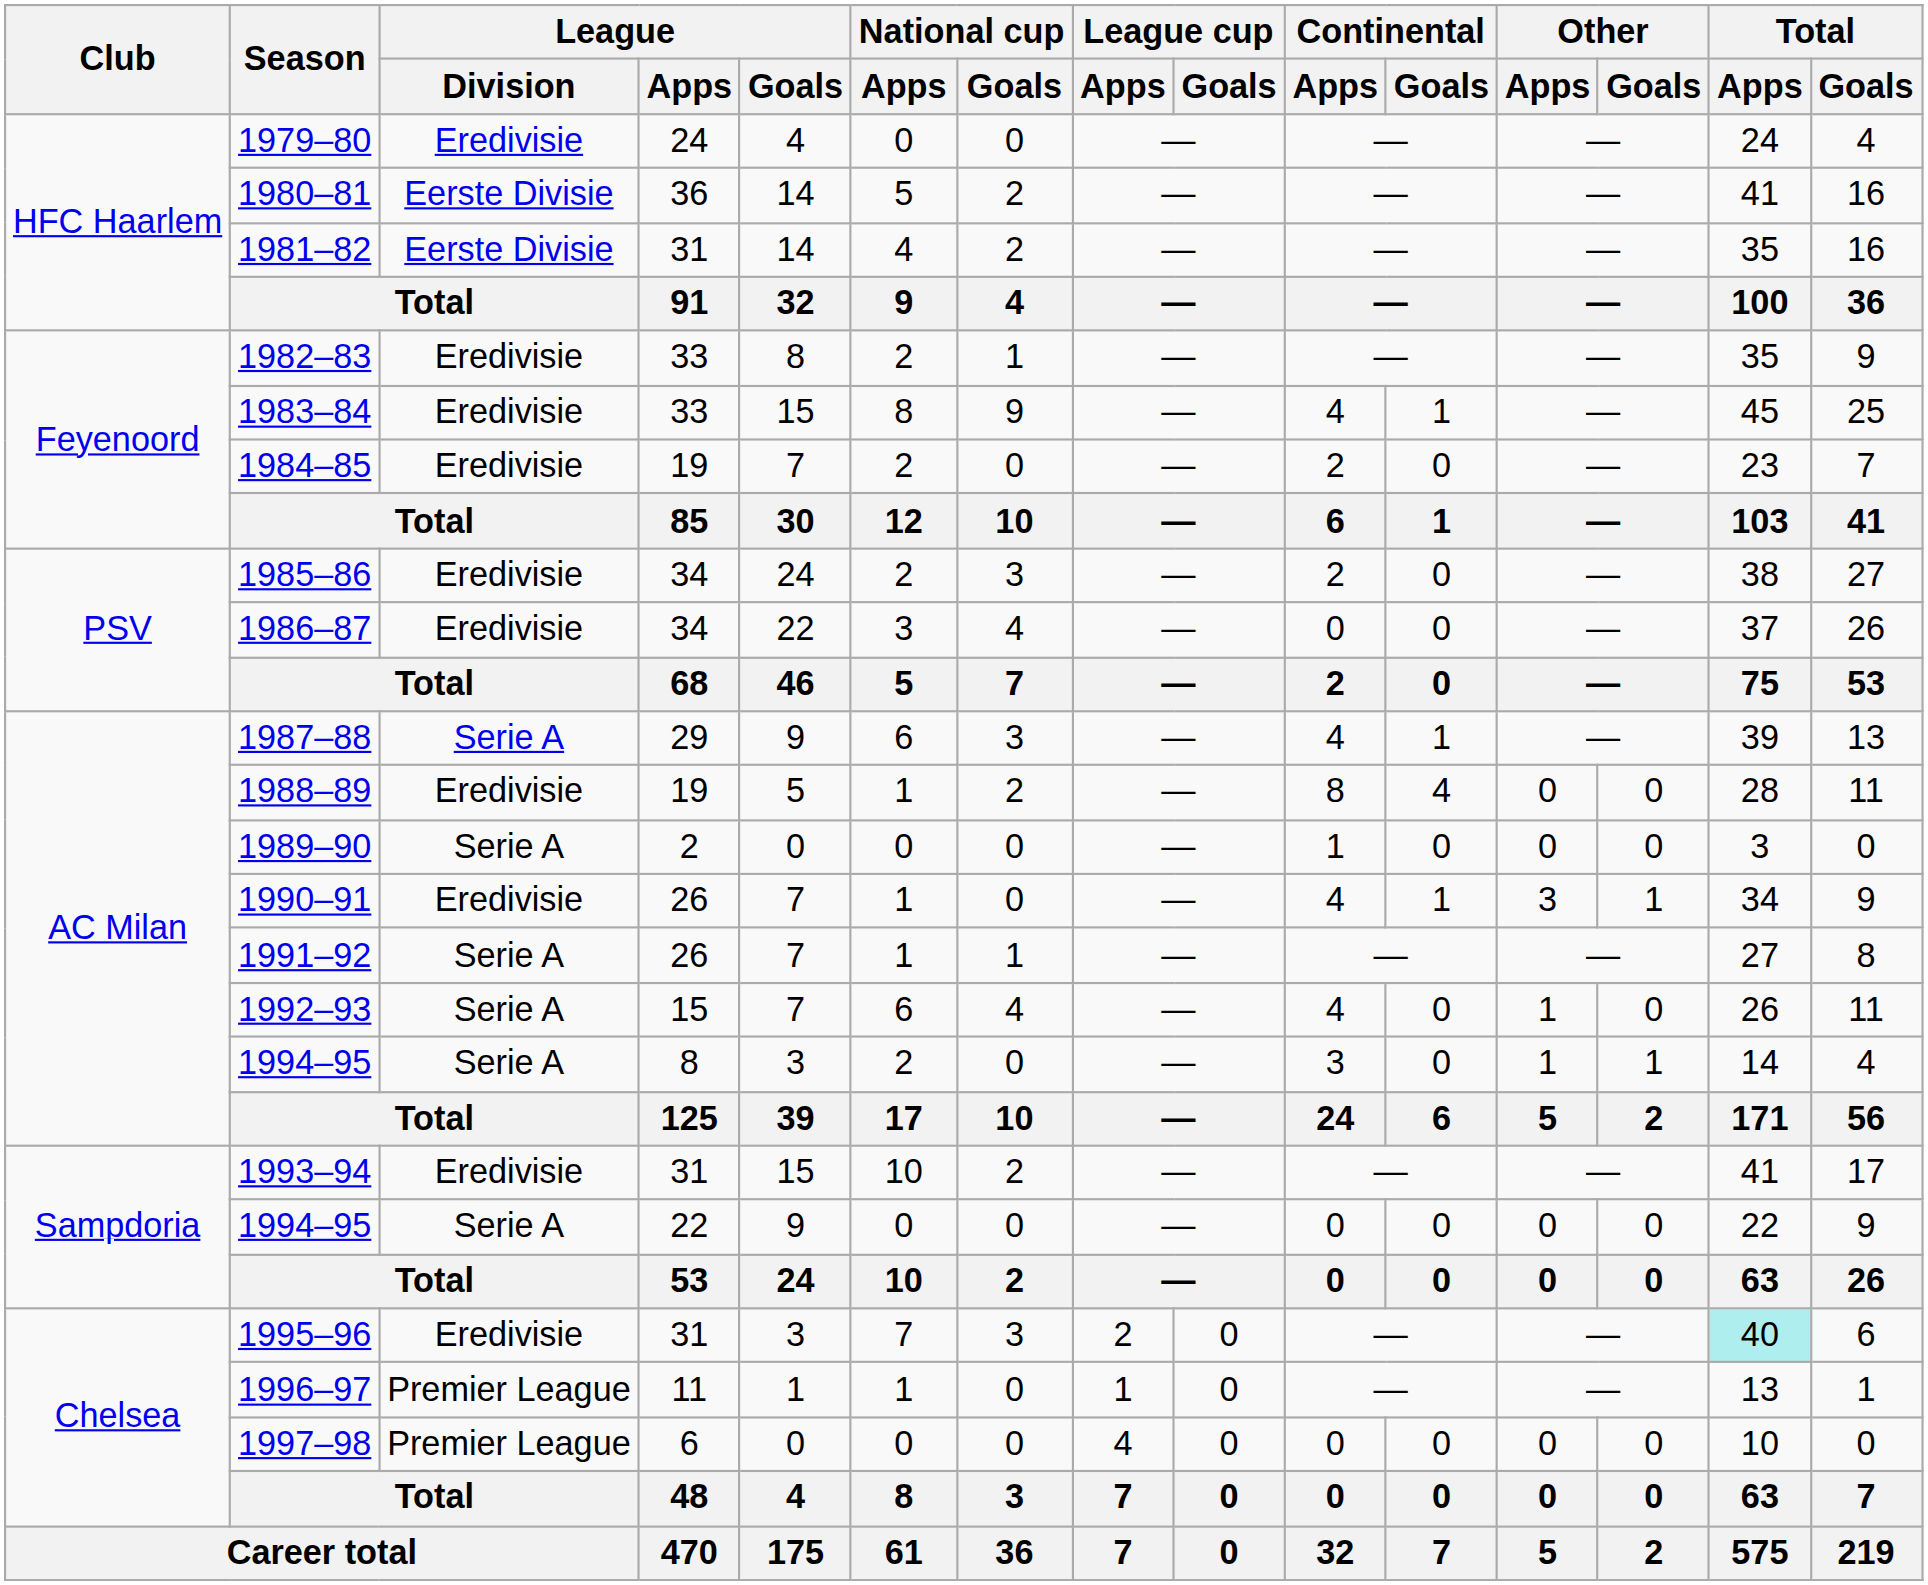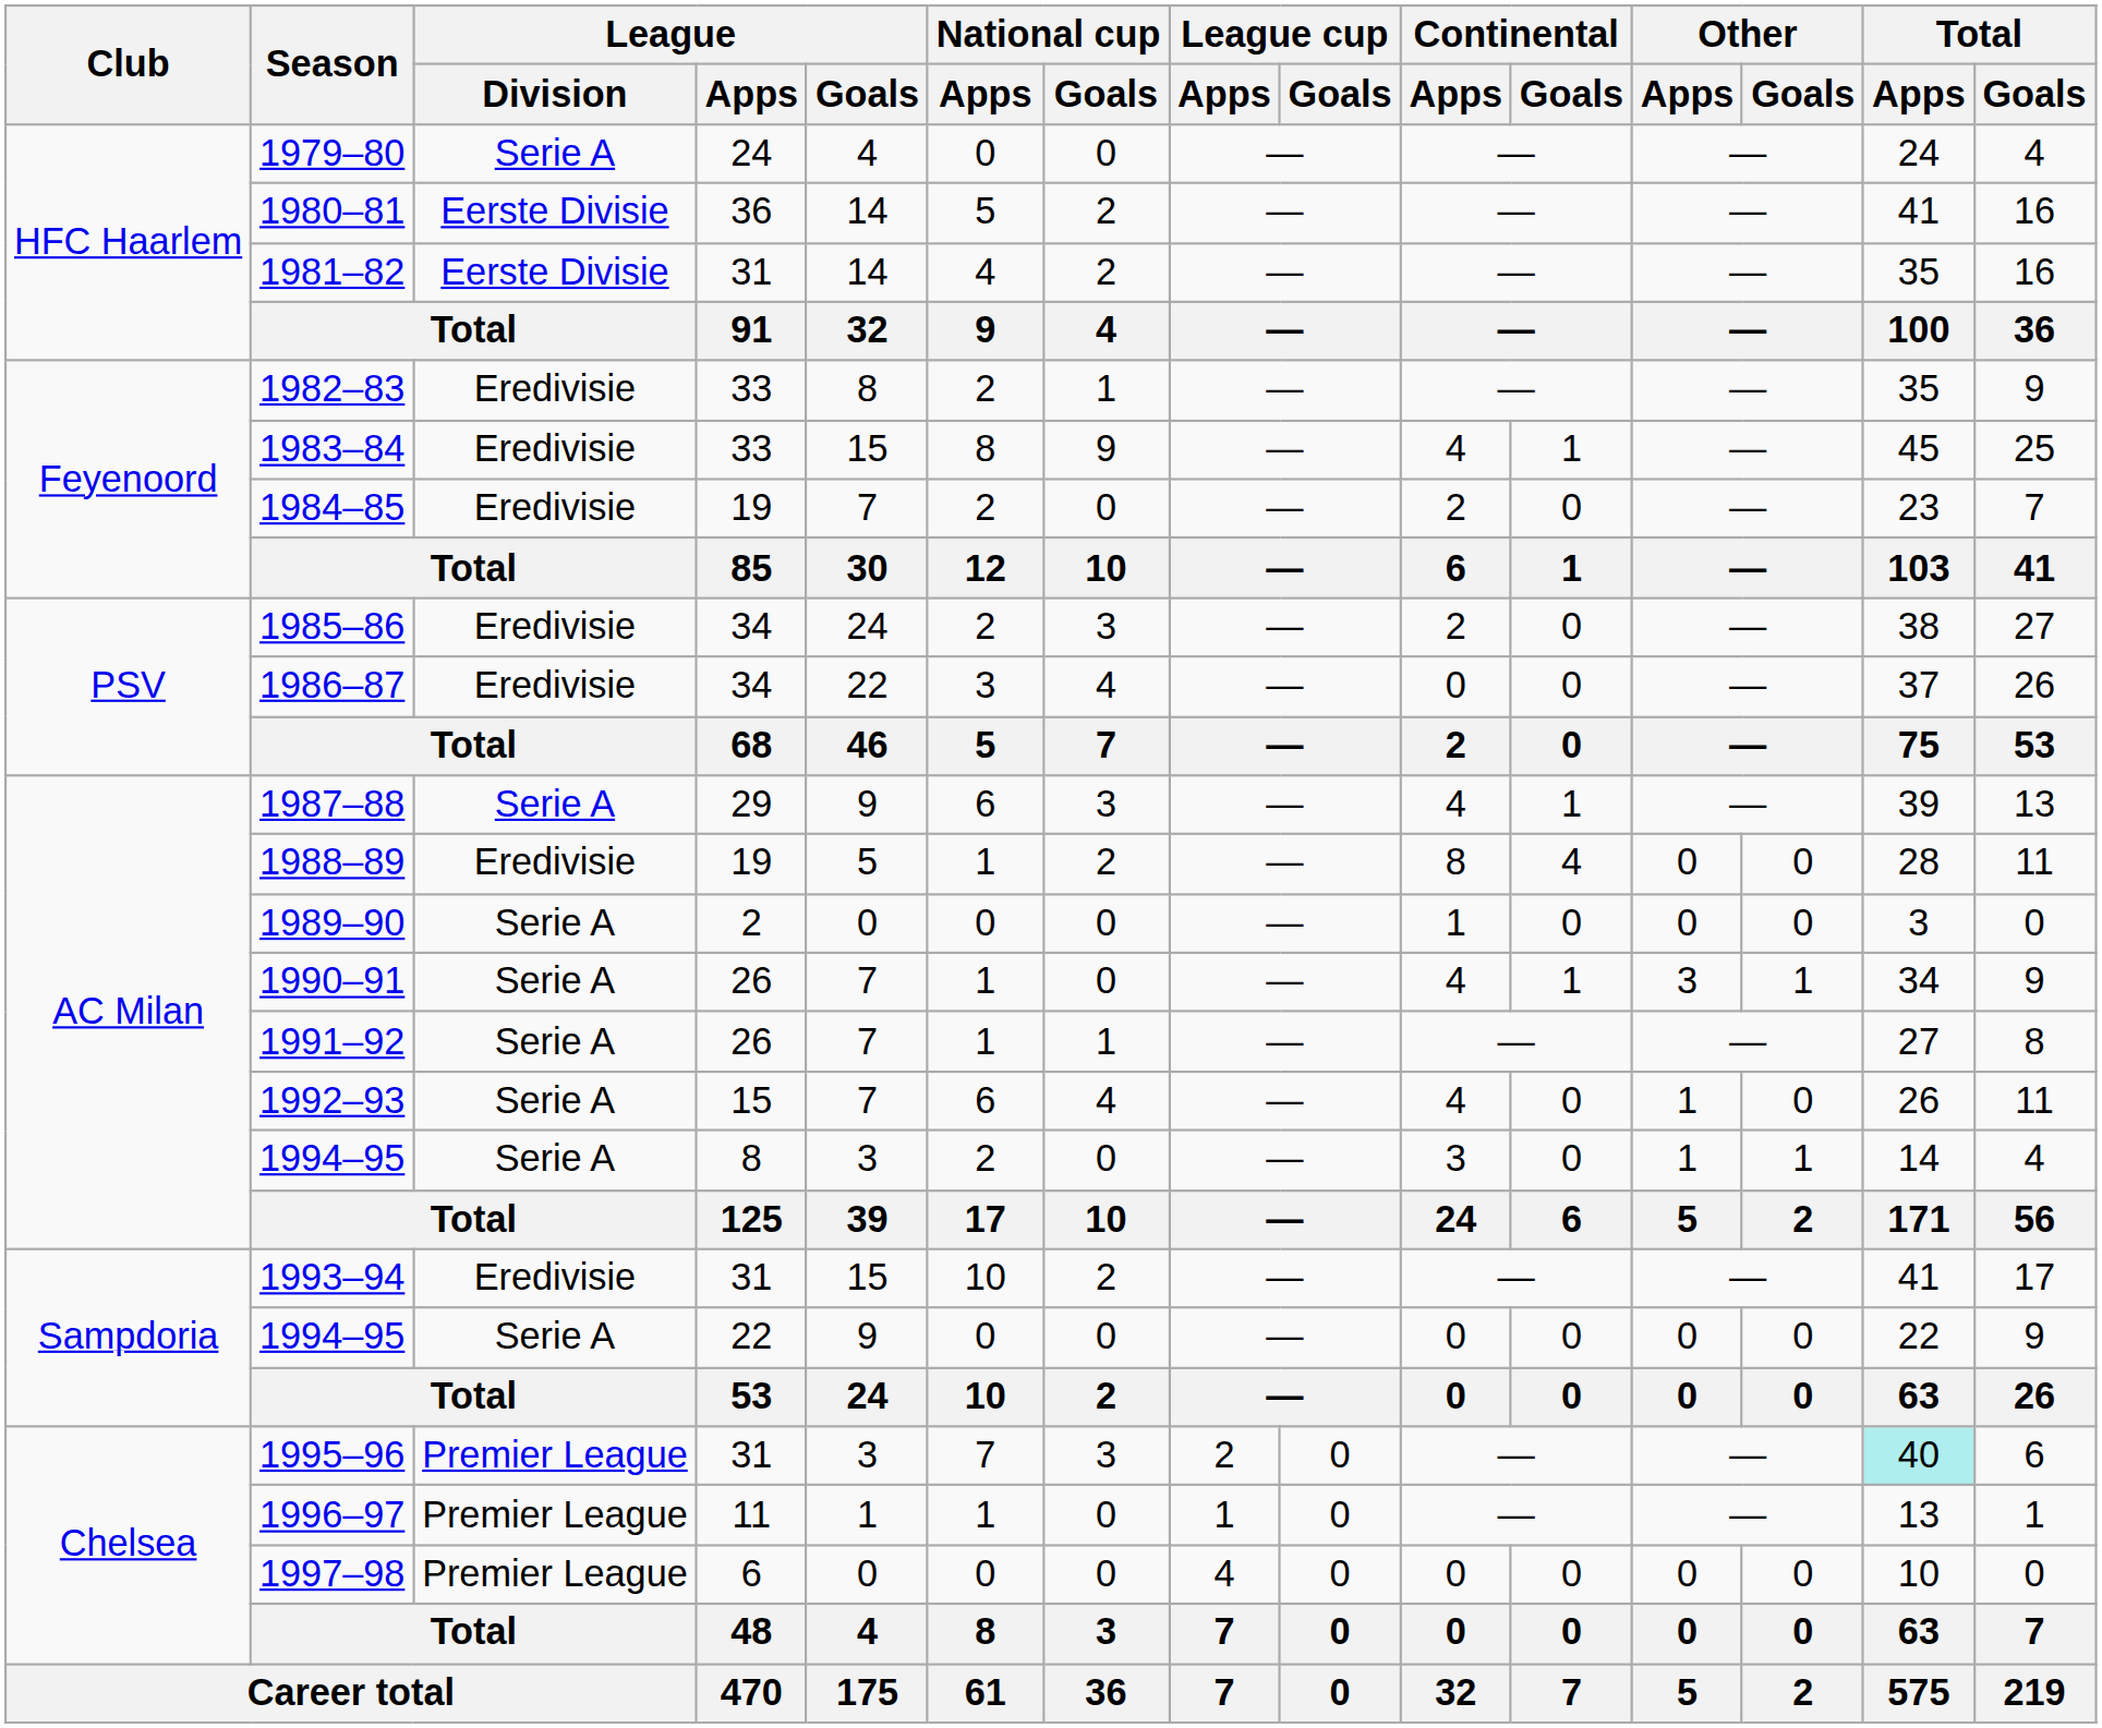1979–80 | League / Division: Eredivisie -> Serie A
1990–91 | League / Division: Eredivisie -> Serie A
1995–96 | League / Division: Eredivisie -> Premier League
